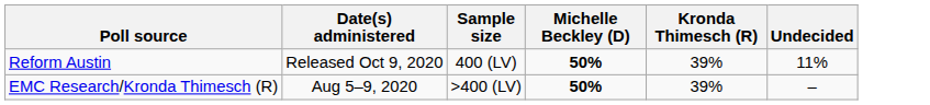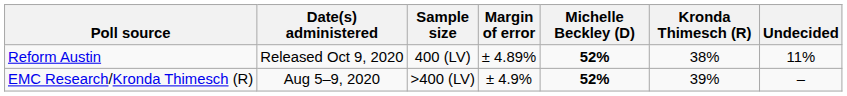+ column: Margin of error | ± 4.89% | ± 4.9%
Reform Austin | Michelle Beckley (D): 50% -> 52%
Reform Austin | Kronda Thimesch (R): 39% -> 38%
EMC Research/Kronda Thimesch (R) | Michelle Beckley (D): 50% -> 52%
